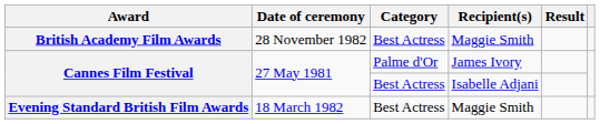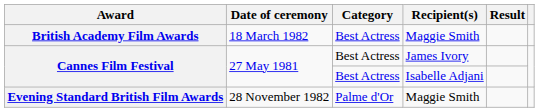British Academy Film Awards | Date of ceremony: 28 November 1982 -> 18 March 1982
Cannes Film Festival / James Ivory | Category: Palme d'Or -> Best Actress
Evening Standard British Film Awards | Date of ceremony: 18 March 1982 -> 28 November 1982
Evening Standard British Film Awards | Category: Best Actress -> Palme d'Or
